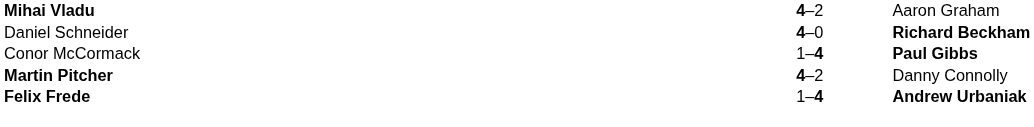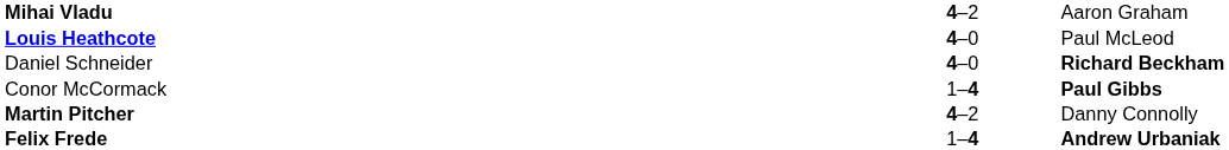+ row: Louis Heathcote | 4–0 | Paul McLeod
